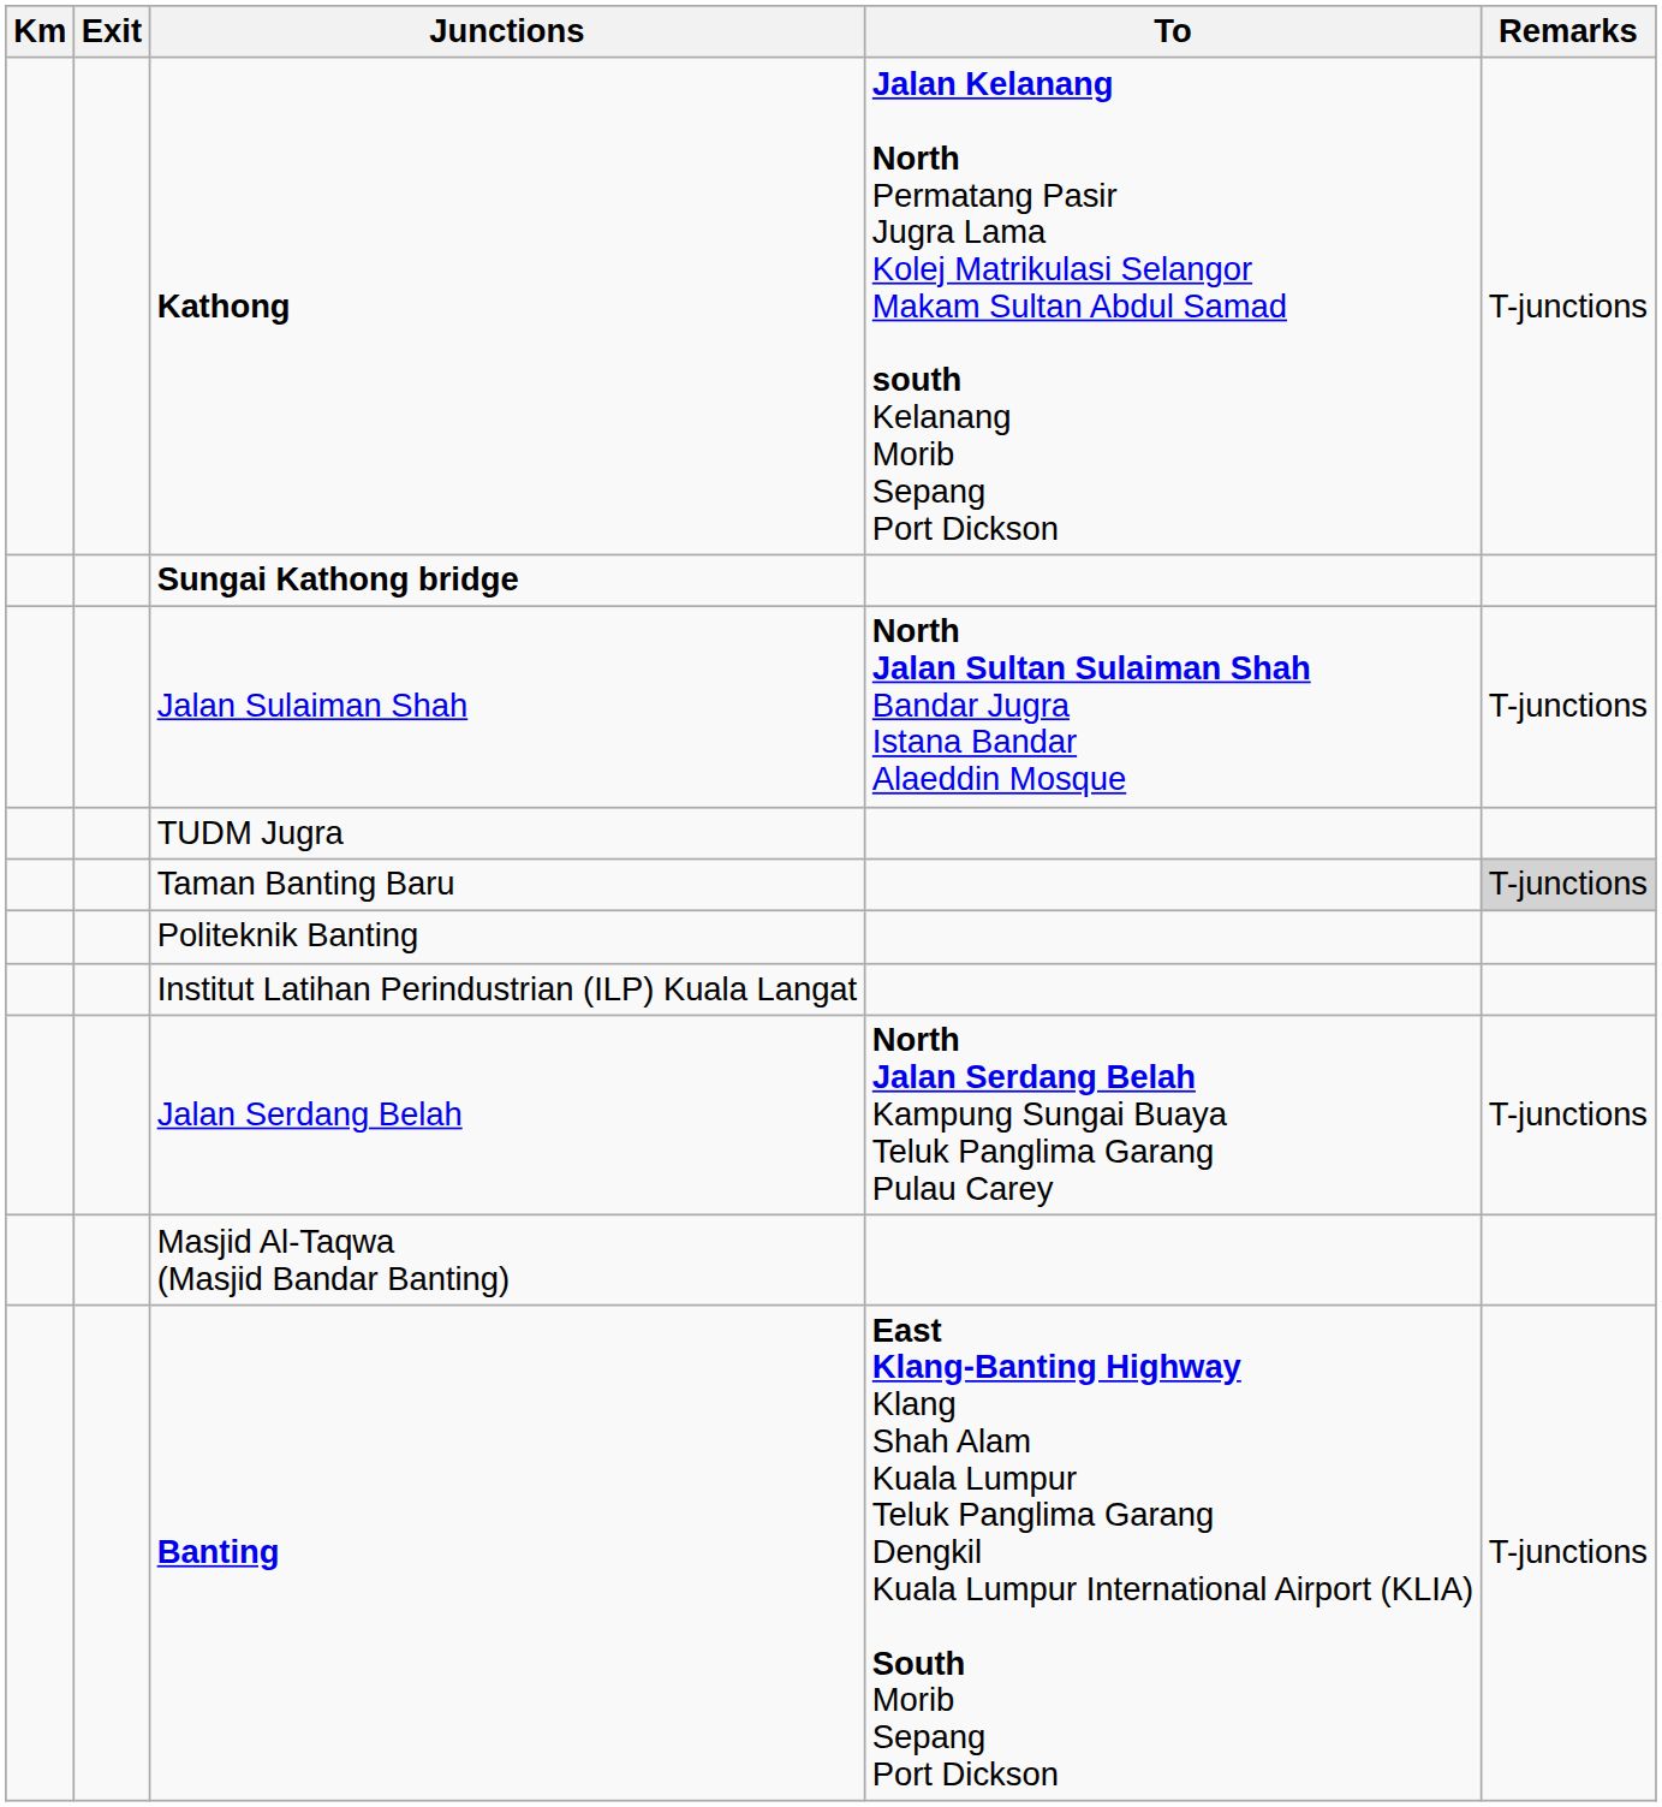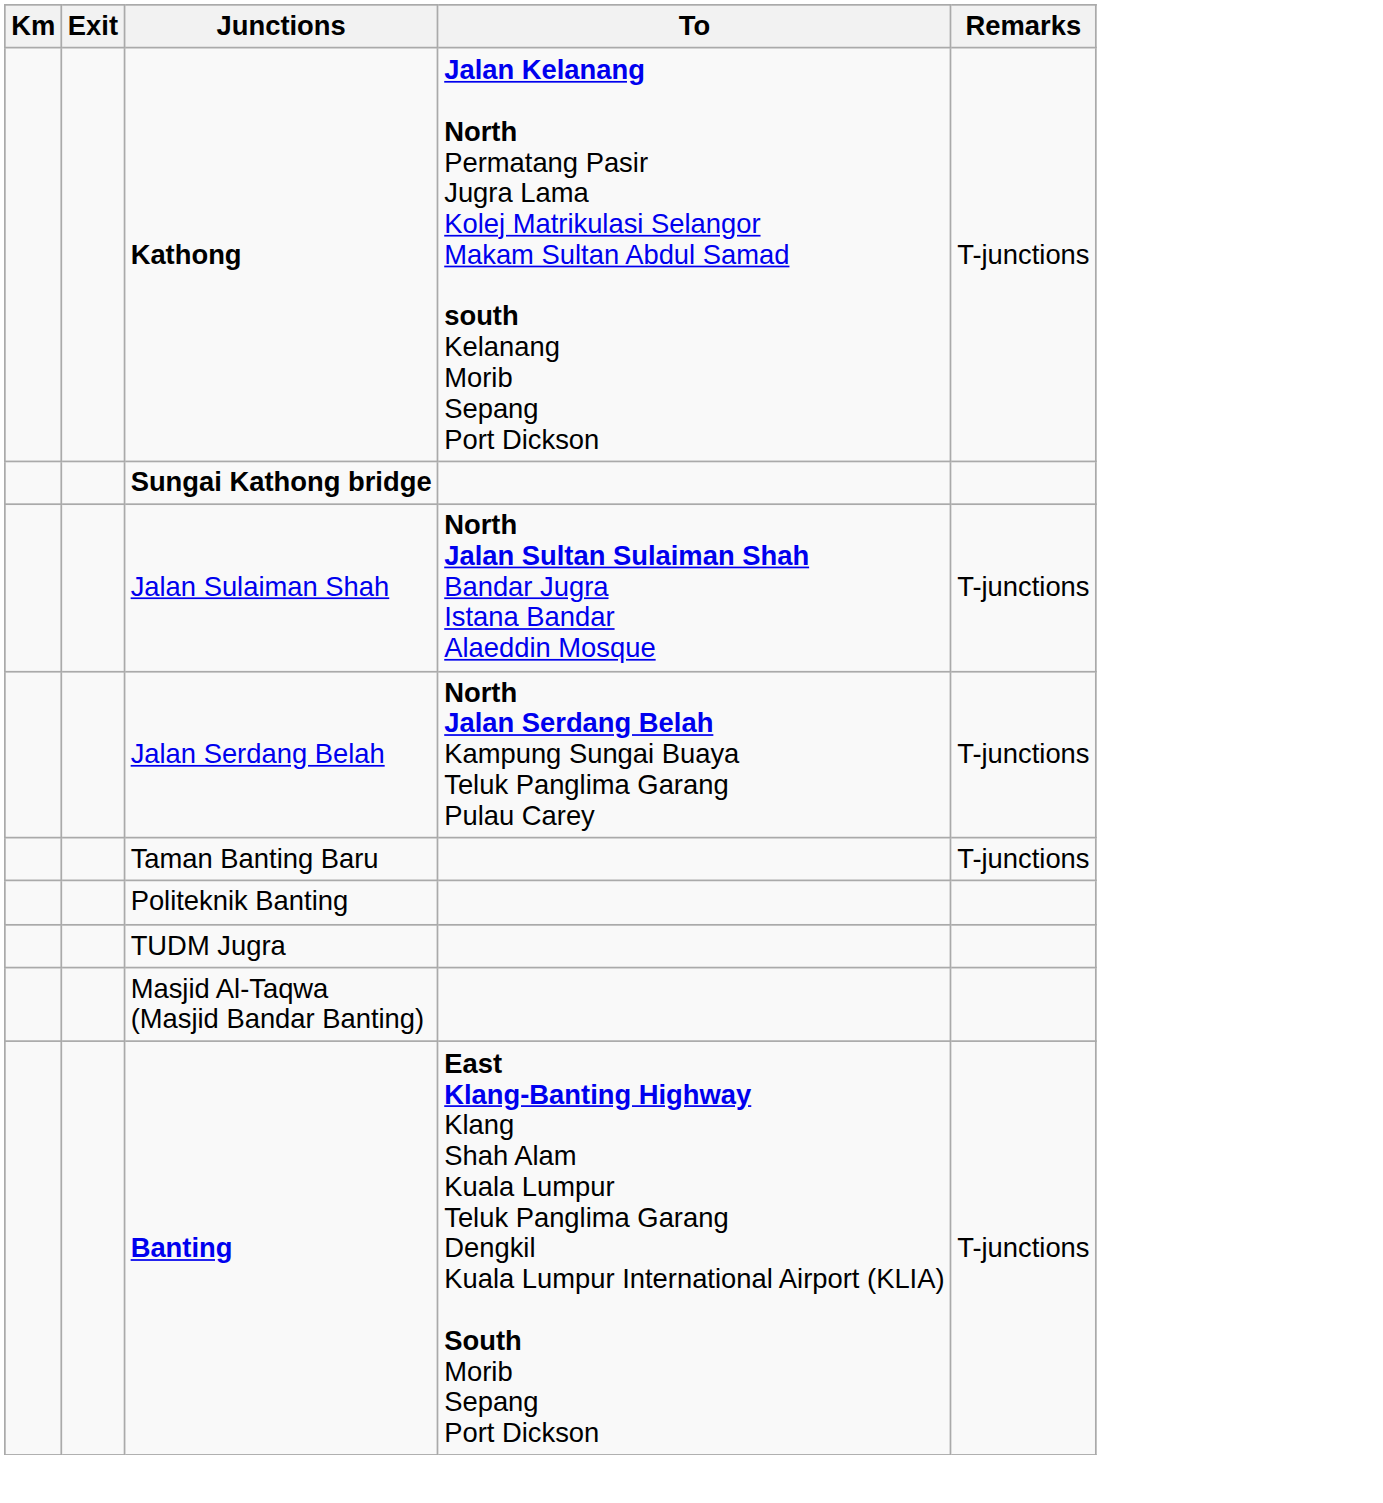rows swapped: TUDM Jugra <-> Jalan Serdang Belah
Taman Banting Baru | Remarks: lightgrey background -> no background
- row: Institut Latihan Perindustrian (ILP) Kuala Langat
